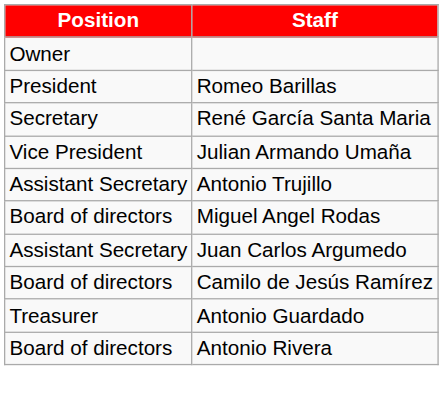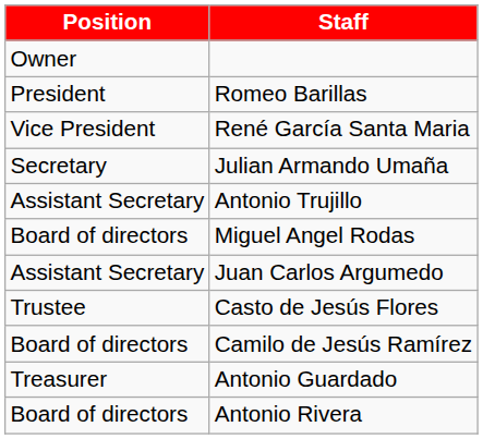René García Santa Maria | Position: Secretary -> Vice President
Julian Armando Umaña | Position: Vice President -> Secretary
+ row: Trustee | Casto de Jesús Flores
